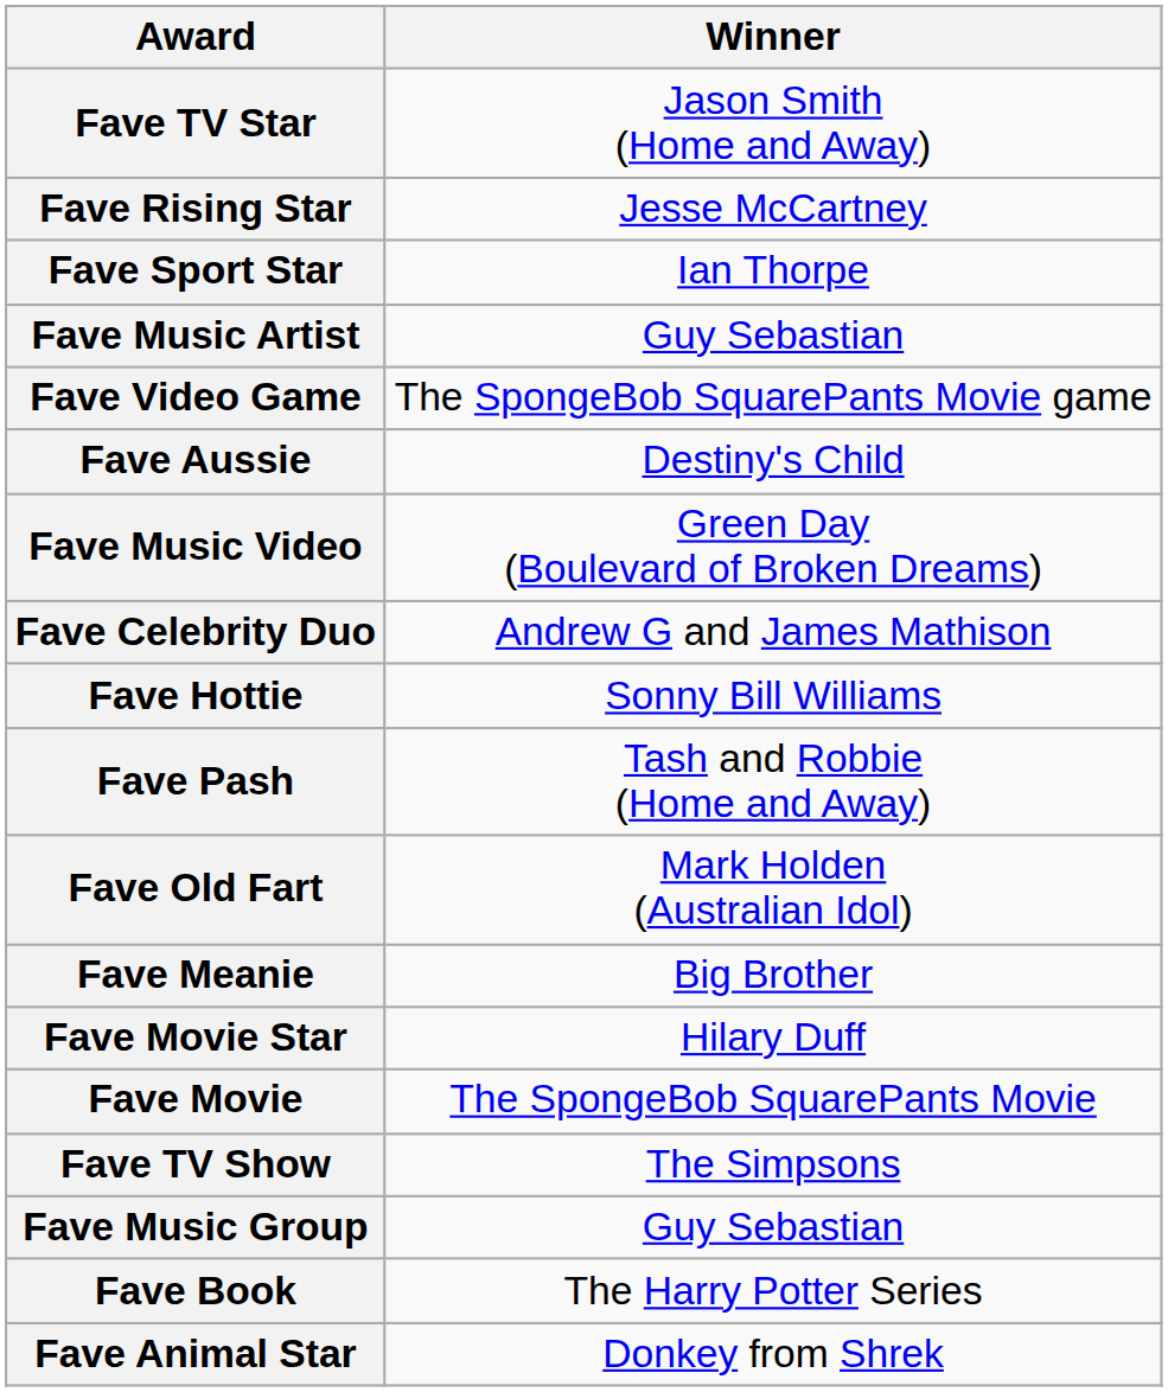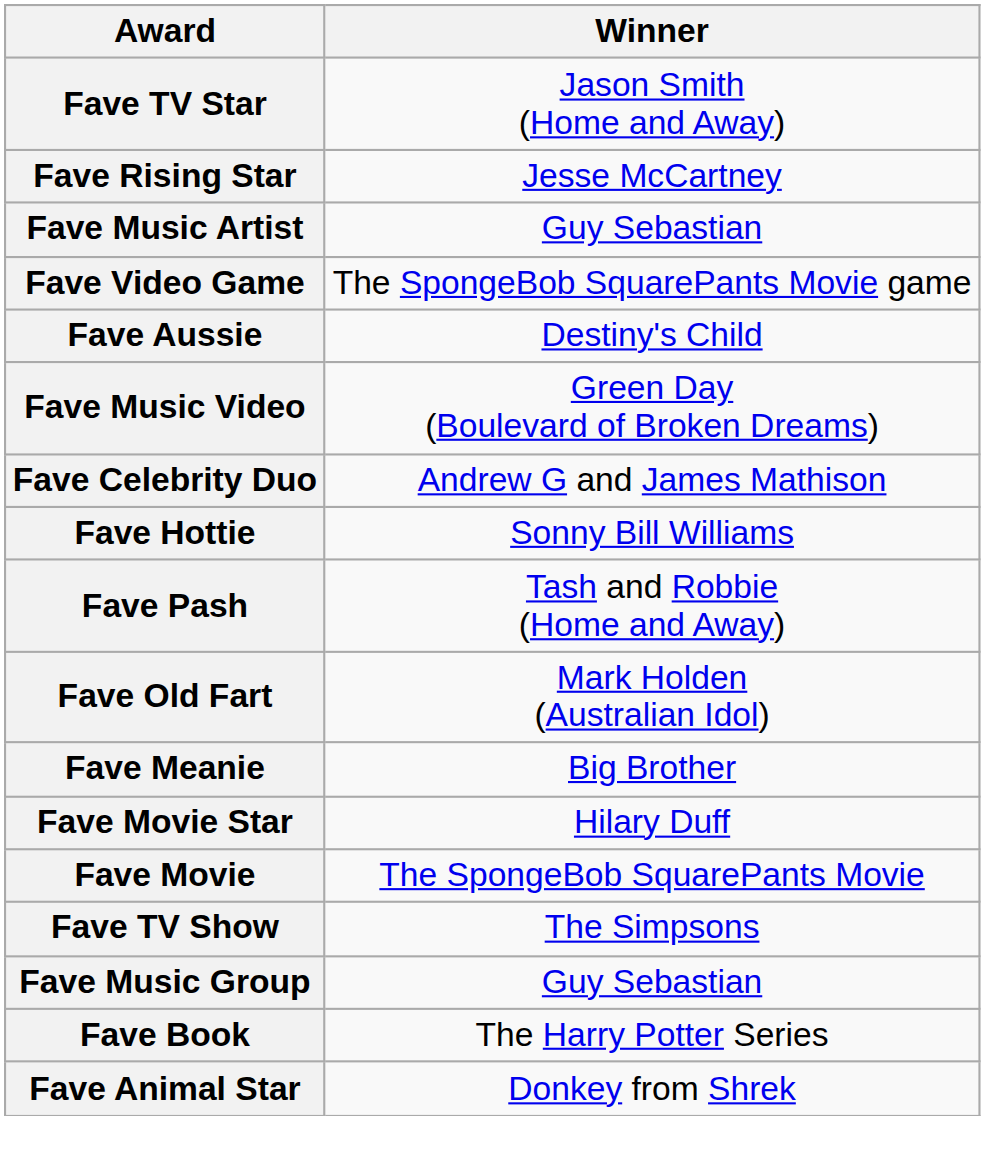- row: Fave Sport Star | Ian Thorpe
